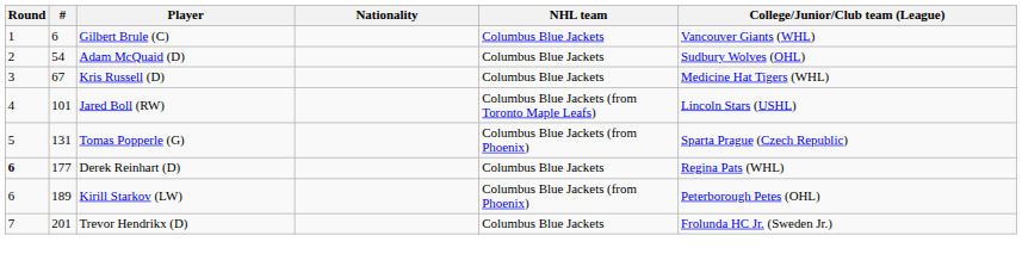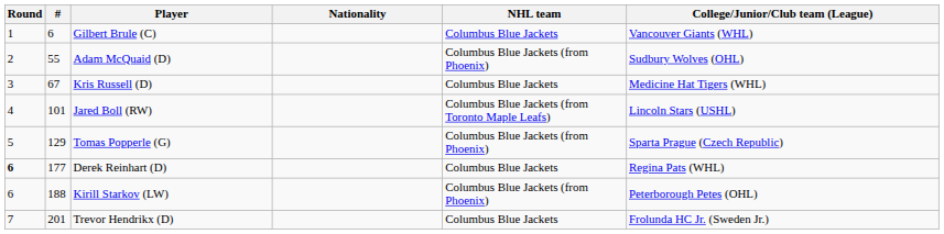Adam McQuaid (D) | #: 54 -> 55
Adam McQuaid (D) | NHL team: Columbus Blue Jackets -> Columbus Blue Jackets (from Phoenix)
Tomas Popperle (G) | #: 131 -> 129
Kirill Starkov (LW) | #: 189 -> 188
